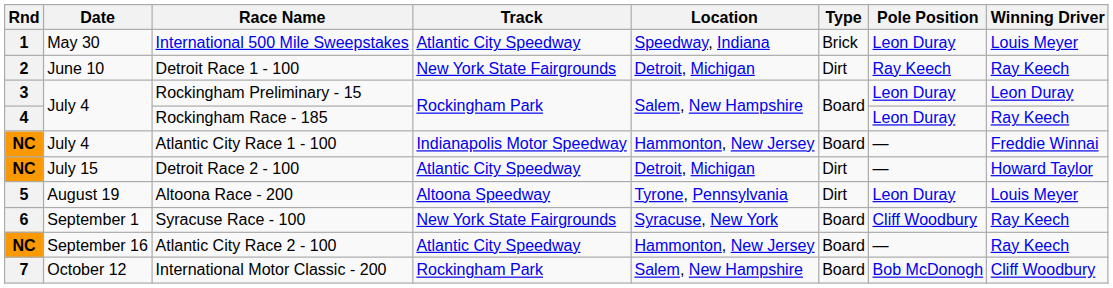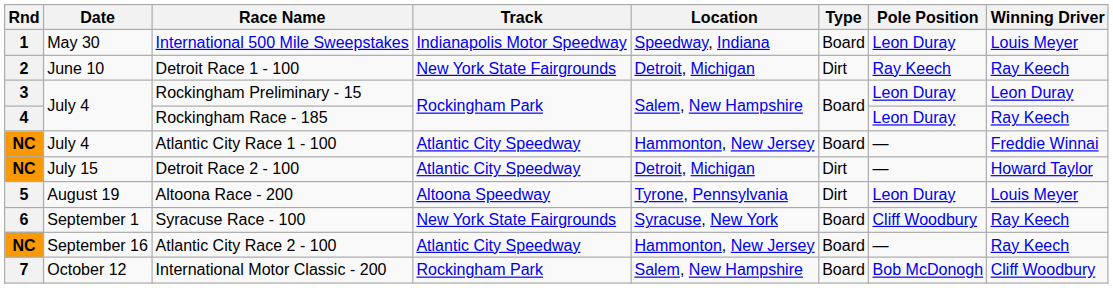International 500 Mile Sweepstakes | Track: Atlantic City Speedway -> Indianapolis Motor Speedway
International 500 Mile Sweepstakes | Type: Brick -> Board
Atlantic City Race 1 - 100 | Track: Indianapolis Motor Speedway -> Atlantic City Speedway
